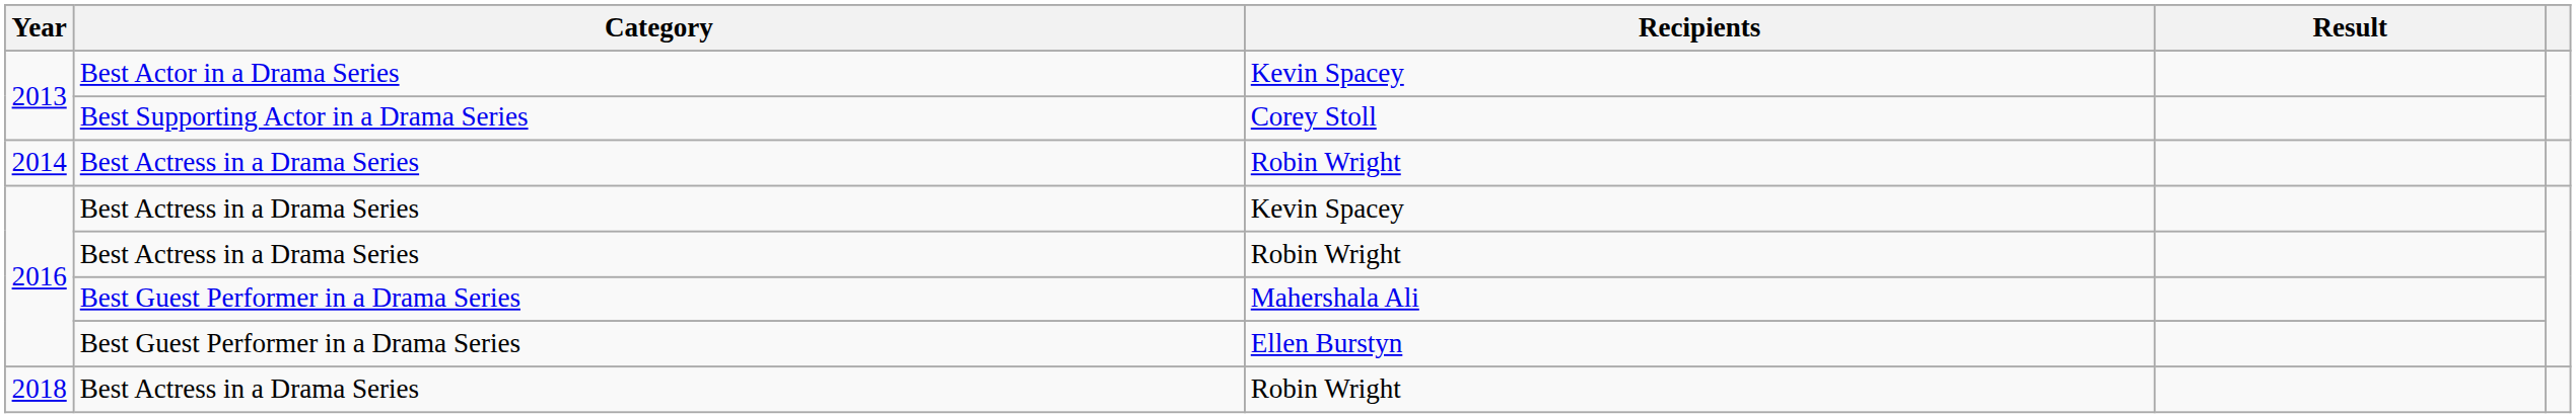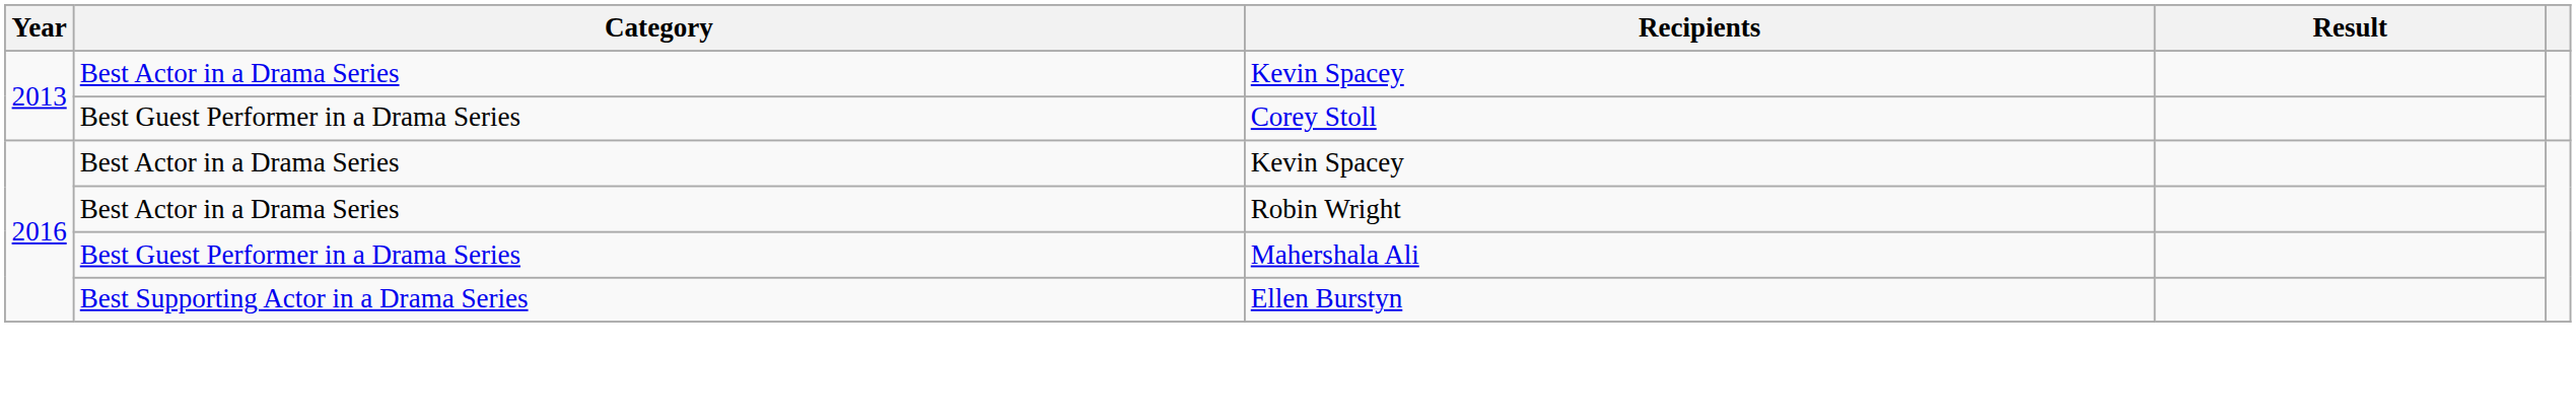Corey Stoll | Category: Best Supporting Actor in a Drama Series -> Best Guest Performer in a Drama Series
- row: 2014 | Best Actress in a Drama Series | Robin Wright
2016 / Kevin Spacey | Category: Best Actress in a Drama Series -> Best Actor in a Drama Series
2016 / Robin Wright | Category: Best Actress in a Drama Series -> Best Actor in a Drama Series
Ellen Burstyn | Category: Best Guest Performer in a Drama Series -> Best Supporting Actor in a Drama Series
- row: 2018 | Best Actress in a Drama Series | Robin Wright
